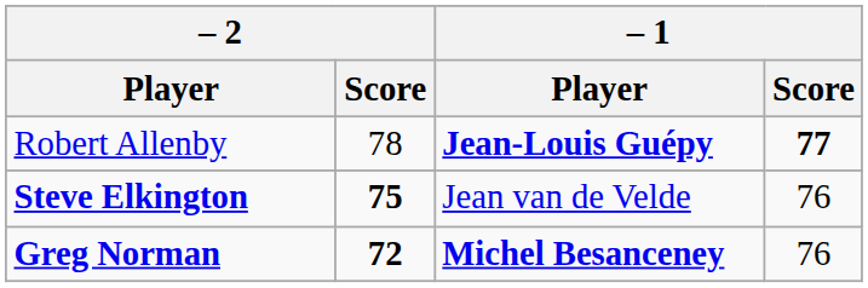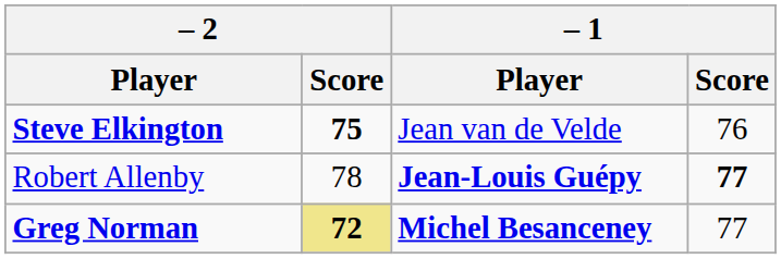rows swapped: Steve Elkington <-> Robert Allenby
Greg Norman | – 2 / Score: no background -> khaki background
Greg Norman | – 1 / Score: 76 -> 77
